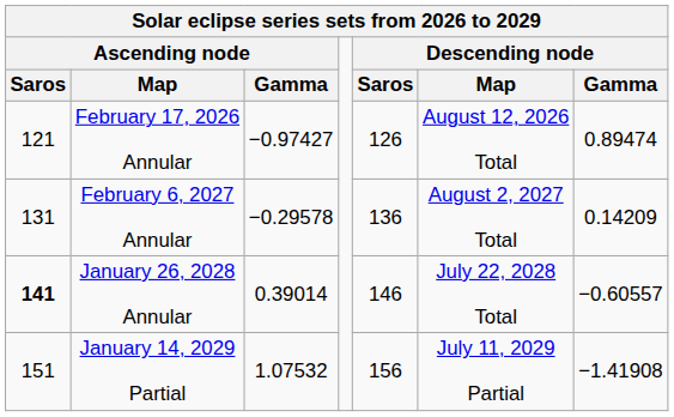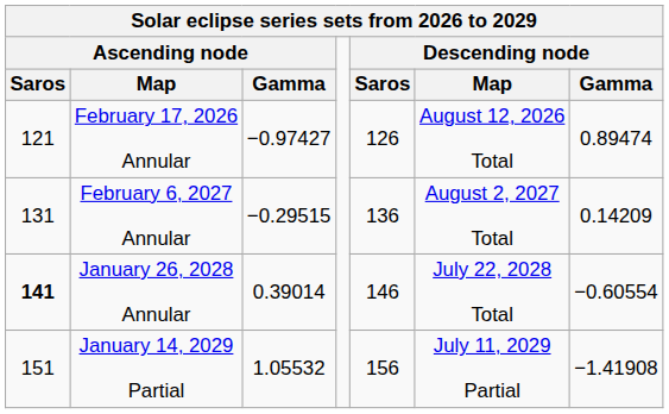February 6, 2027 Annular | Ascending node / Gamma: −0.29578 -> −0.29515
January 26, 2028 Annular | Descending node / Gamma: −0.60557 -> −0.60554
January 14, 2029 Partial | Ascending node / Gamma: 1.07532 -> 1.05532
